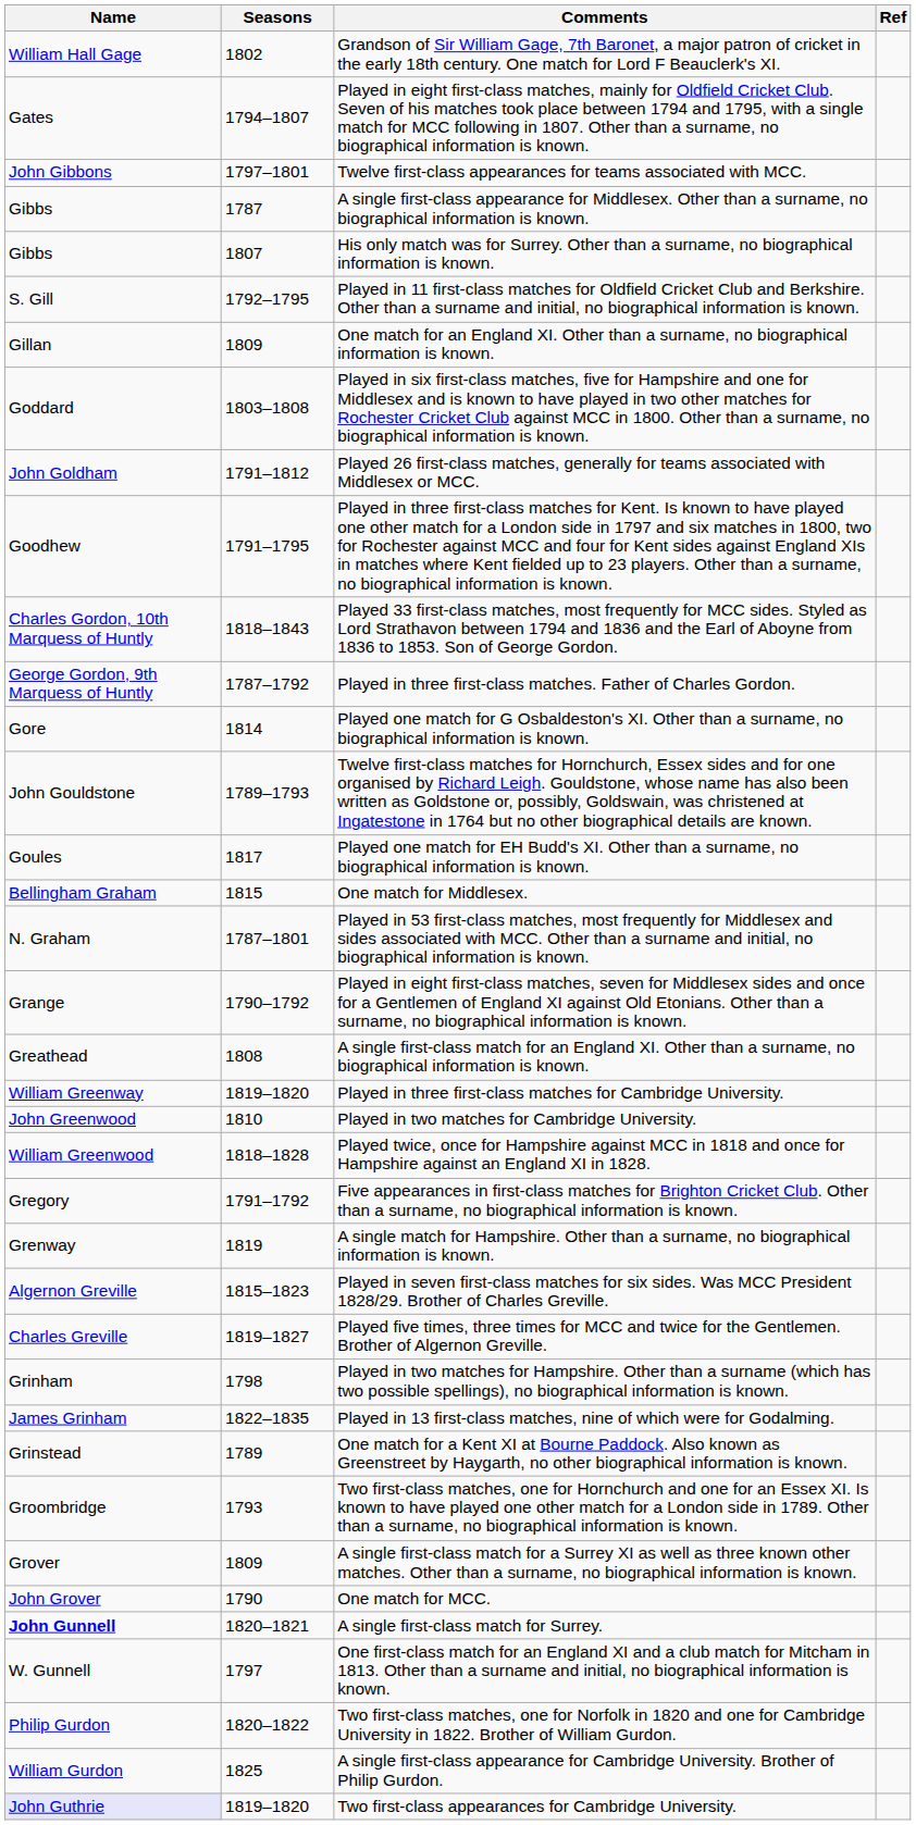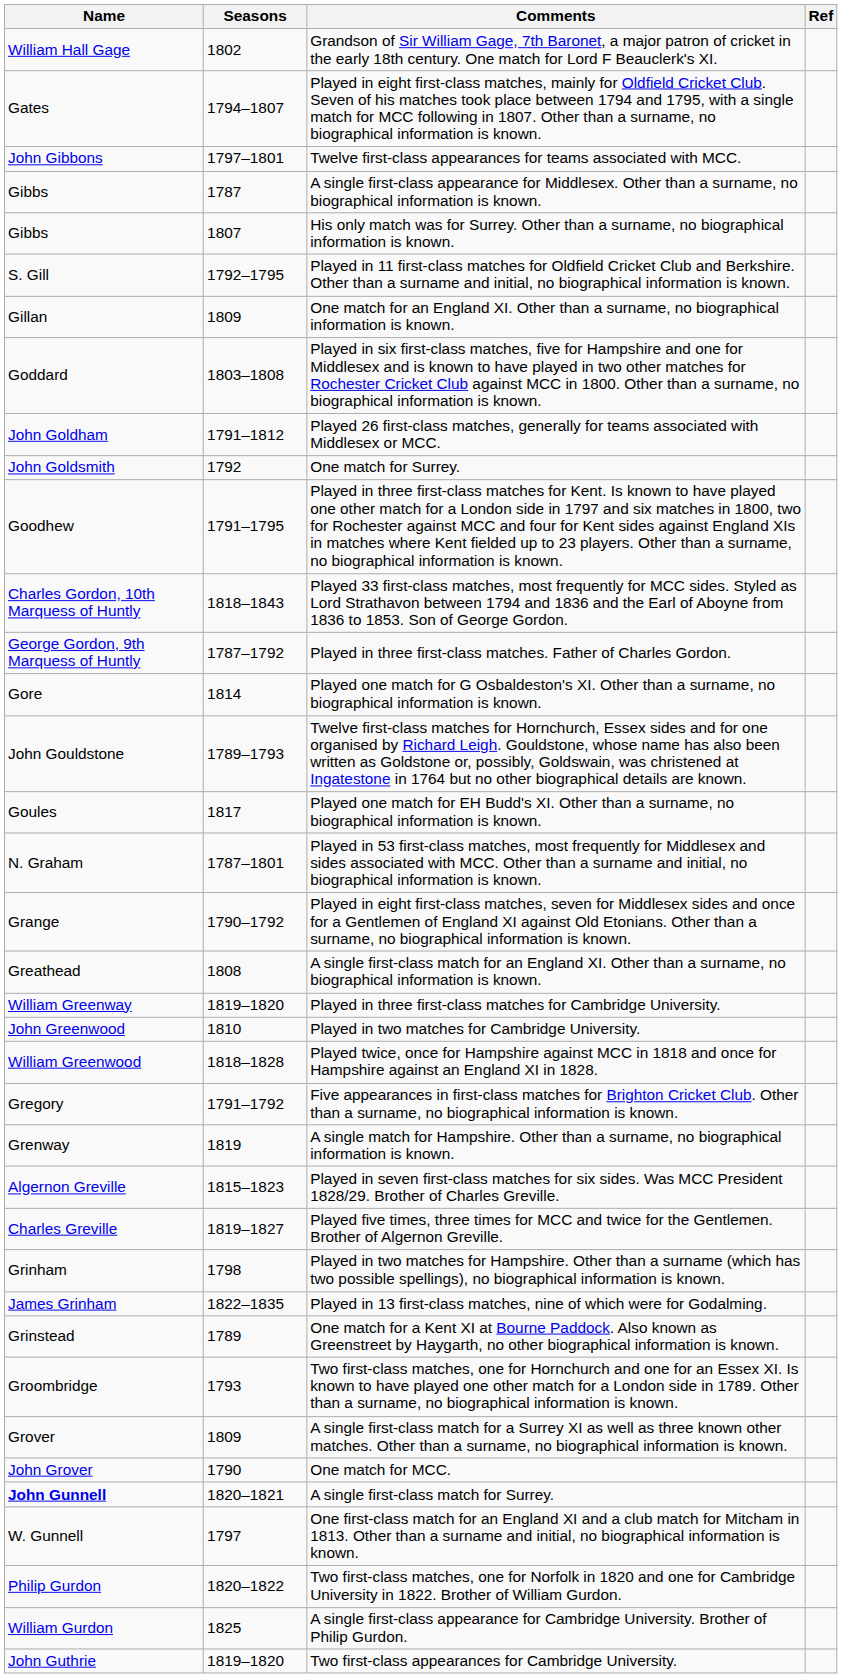+ row: John Goldsmith | 1792 | One match for Surrey.
- row: Bellingham Graham | 1815 | One match for Middlesex.
Two first-class appearances for Cambridge University. | Name: lavender background -> no background
